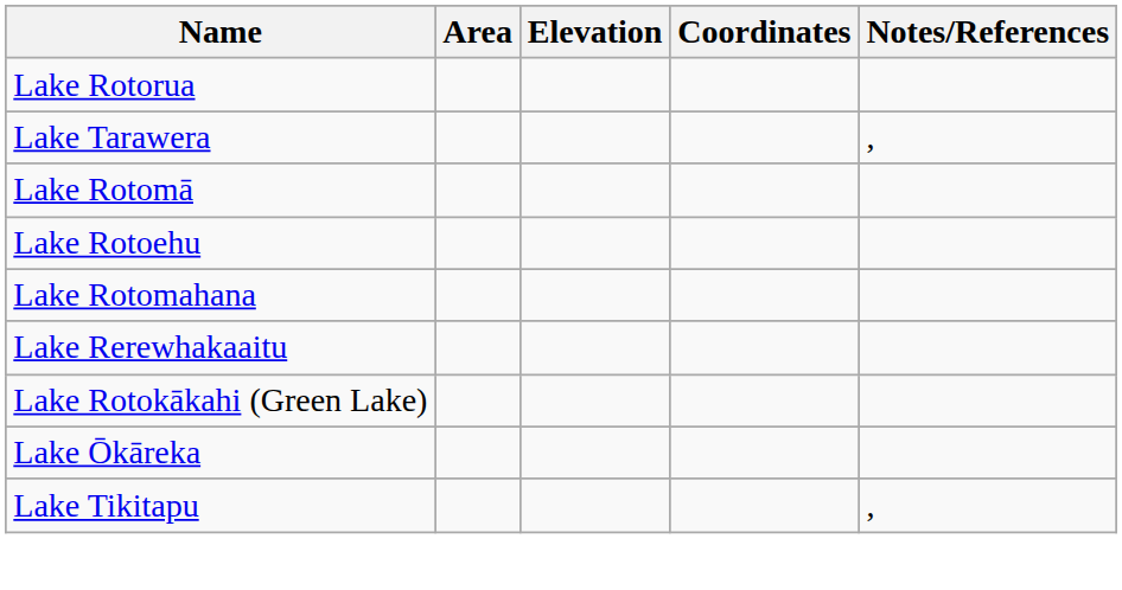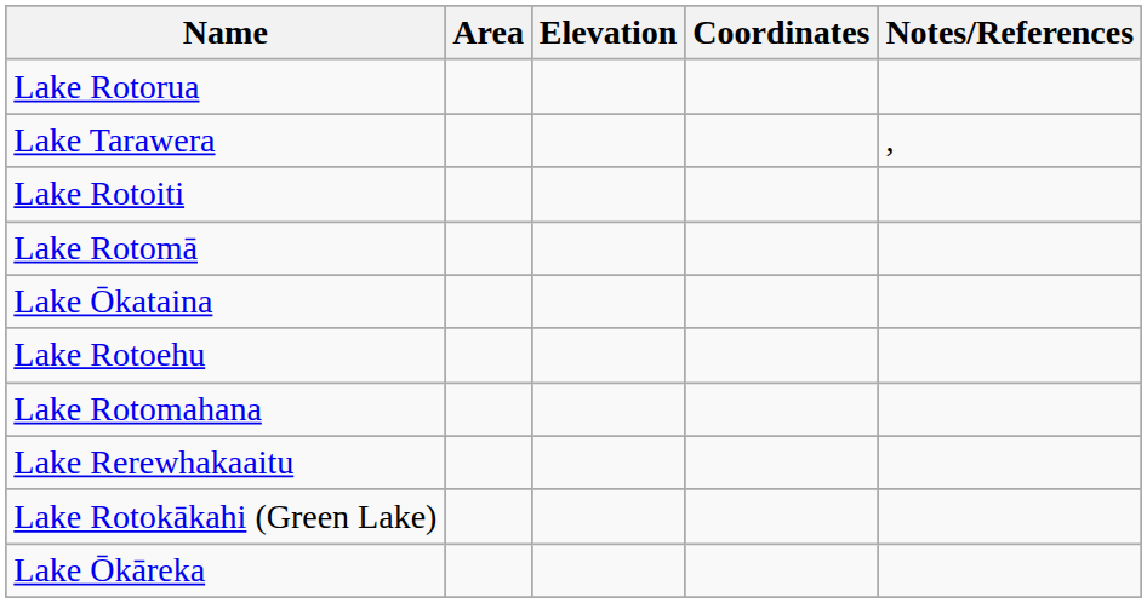+ row: Lake Rotoiti
+ row: Lake Ōkataina
- row: Lake Tikitapu | ,
